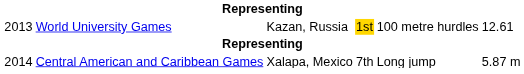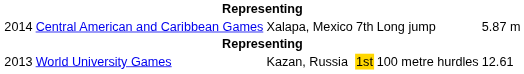rows swapped: World University Games <-> Central American and Caribbean Games
